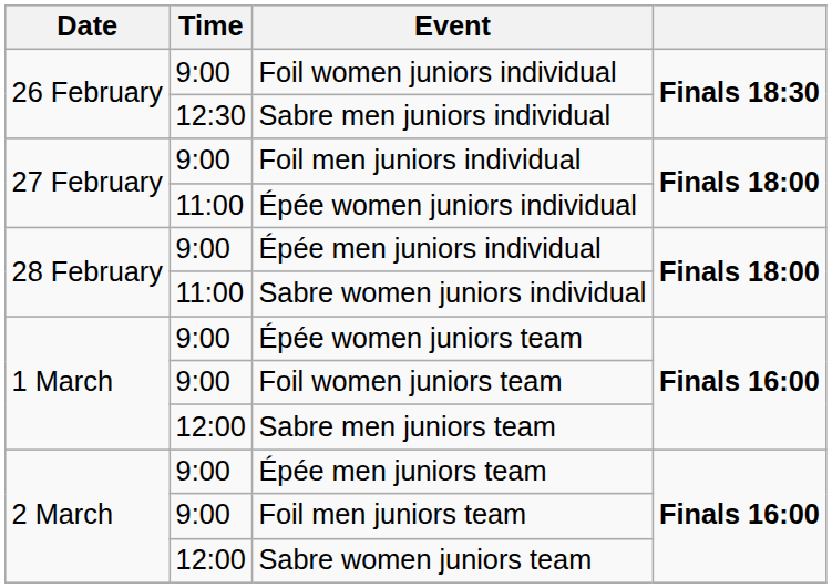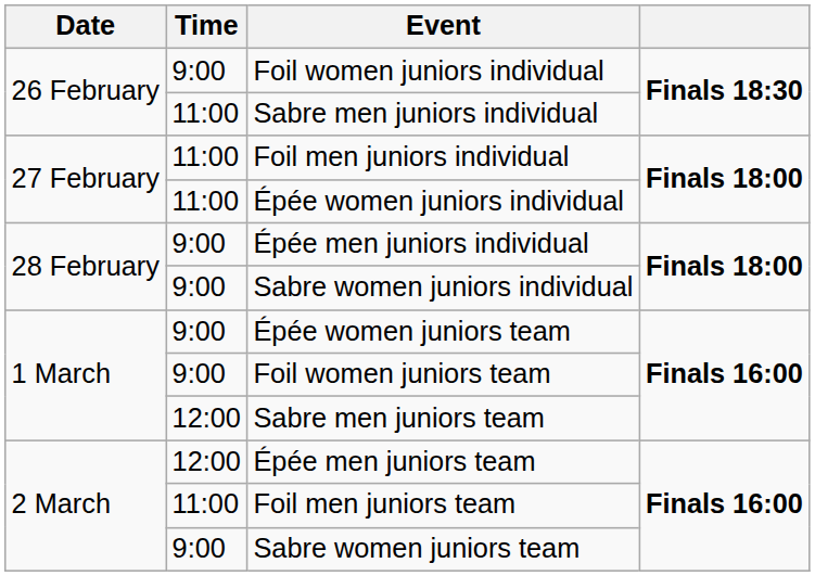Sabre men juniors individual | Time: 12:30 -> 11:00
Foil men juniors individual | Time: 9:00 -> 11:00
Sabre women juniors individual | Time: 11:00 -> 9:00
Épée men juniors team | Time: 9:00 -> 12:00
Foil men juniors team | Time: 9:00 -> 11:00
Sabre women juniors team | Time: 12:00 -> 9:00
